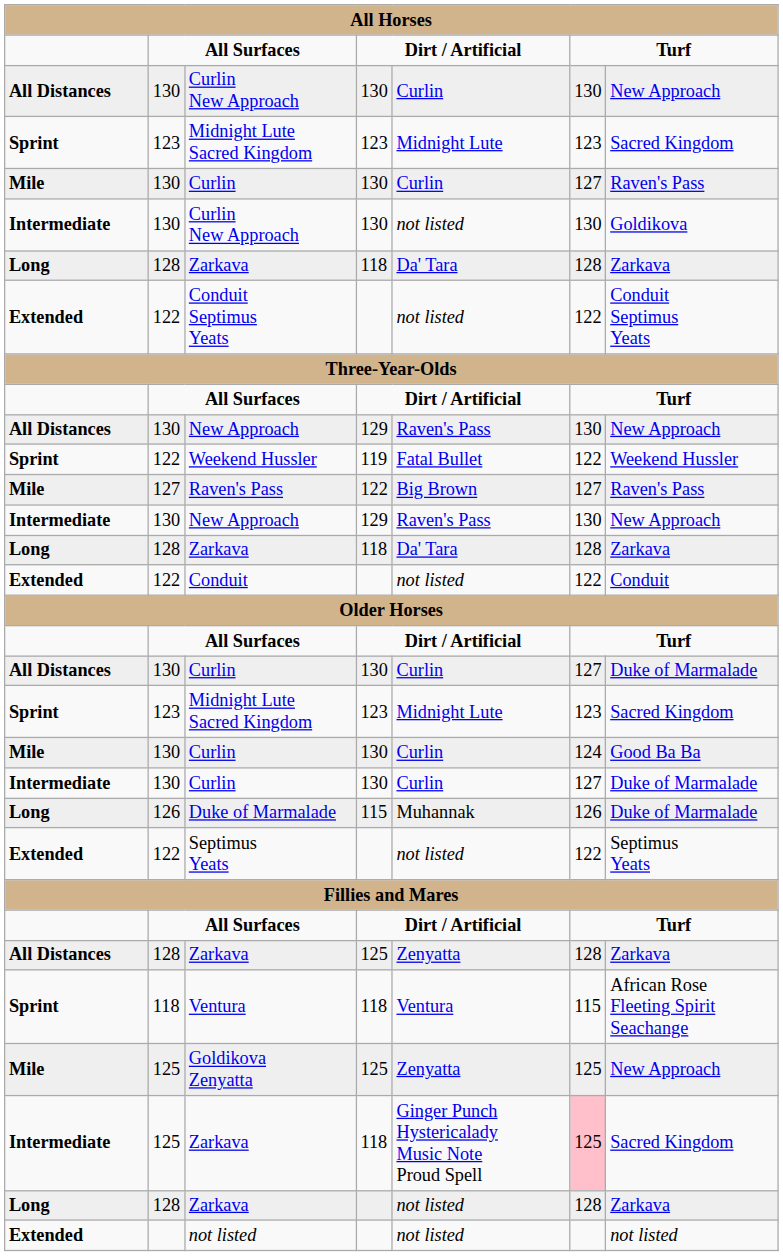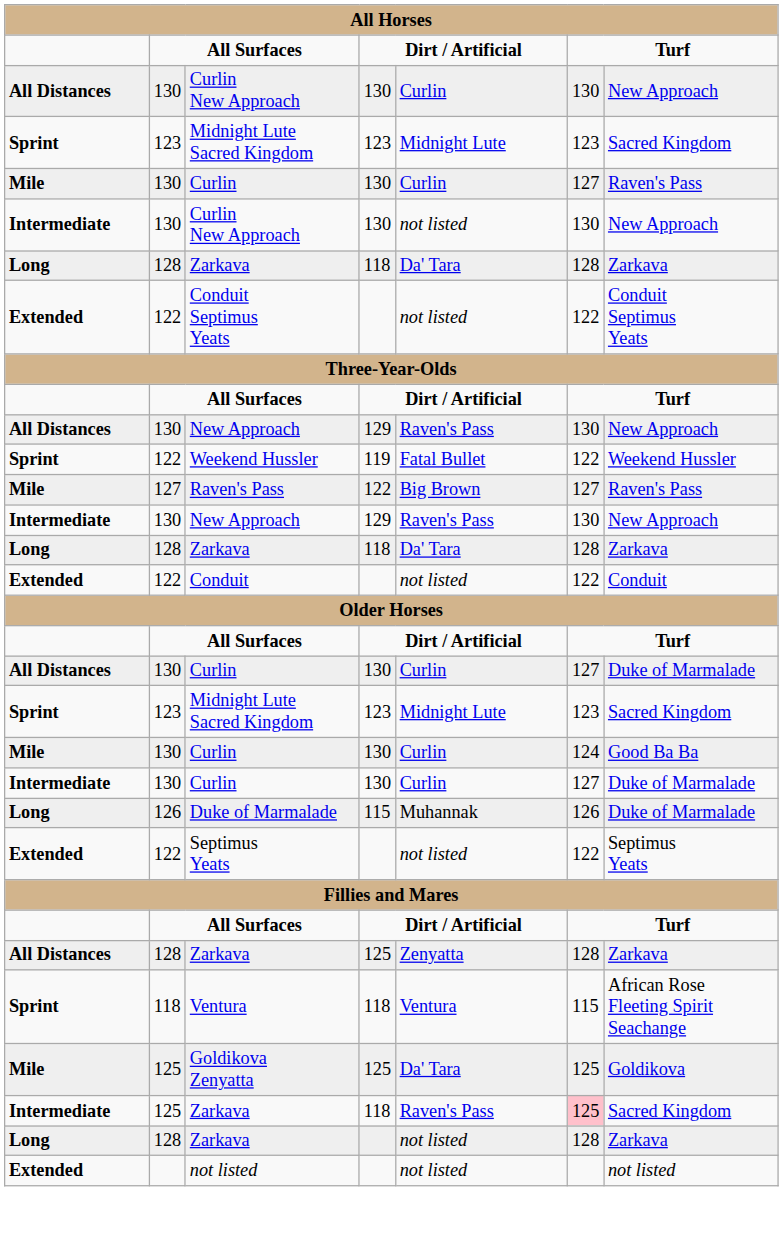Intermediate / Curlin New Approach | column 7: Goldikova -> New Approach
Goldikova Zenyatta | column 5: Zenyatta -> Da' Tara
Goldikova Zenyatta | column 7: New Approach -> Goldikova
Intermediate / Zarkava | column 5: Ginger Punch Hystericalady Music Note Proud Spell -> Raven's Pass
